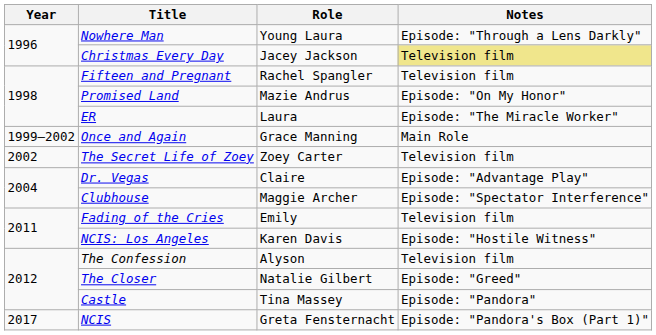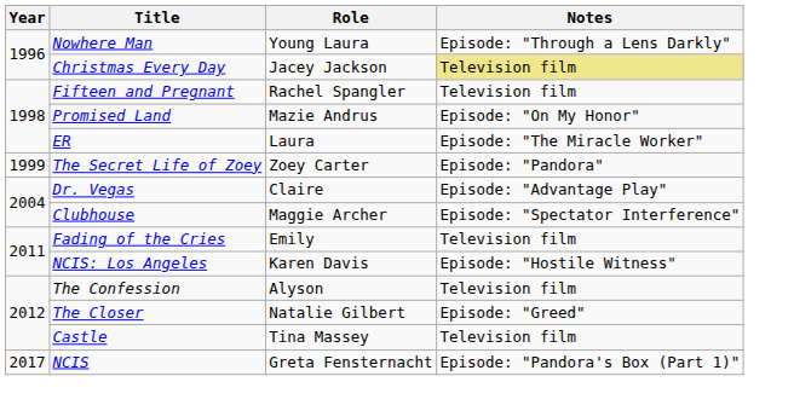- row: 1999–2002 | Once and Again | Grace Manning | Main Role
The Secret Life of Zoey | Year: 2002 -> 1999
The Secret Life of Zoey | Notes: Television film -> Episode: "Pandora"
Castle | Notes: Episode: "Pandora" -> Television film
